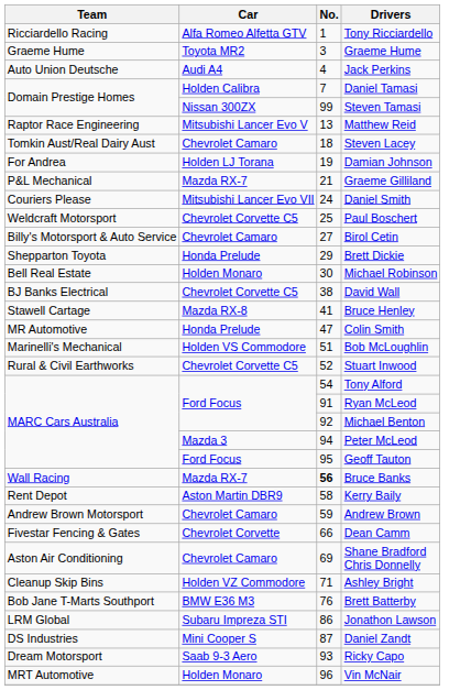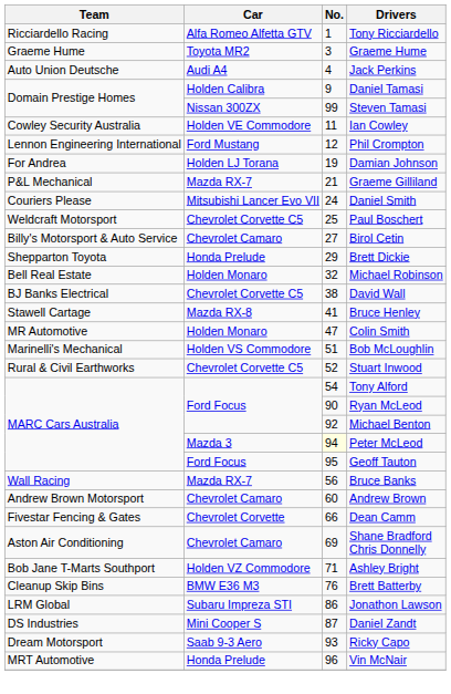Daniel Tamasi | No.: 7 -> 9
+ row: Cowley Security Australia | Holden VE Commodore | 11 | Ian Cowley
+ row: Lennon Engineering International | Ford Mustang | 12 | Phil Crompton
- row: Raptor Race Engineering | Mitsubishi Lancer Evo V | 13 | Matthew Reid
- row: Tomkin Aust/Real Dairy Aust | Chevrolet Camaro | 18 | Steven Lacey
Michael Robinson | No.: 30 -> 32
Colin Smith | Car: Honda Prelude -> Holden Monaro
Ryan McLeod | No.: 91 -> 90
Peter McLeod | No.: no background -> lightyellow background
Bruce Banks | No.: bold -> normal
- row: Rent Depot | Aston Martin DBR9 | 58 | Kerry Baily
Andrew Brown | No.: 59 -> 60
Ashley Bright | Team: Cleanup Skip Bins -> Bob Jane T-Marts Southport
Brett Batterby | Team: Bob Jane T-Marts Southport -> Cleanup Skip Bins
Vin McNair | Car: Holden Monaro -> Honda Prelude
